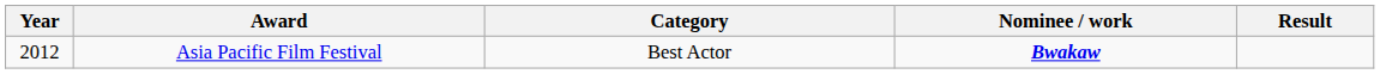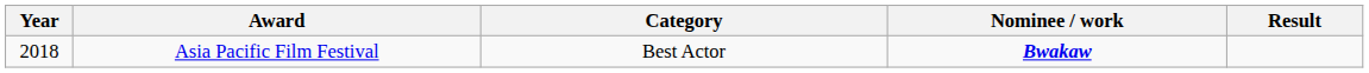Asia Pacific Film Festival | Year: 2012 -> 2018
